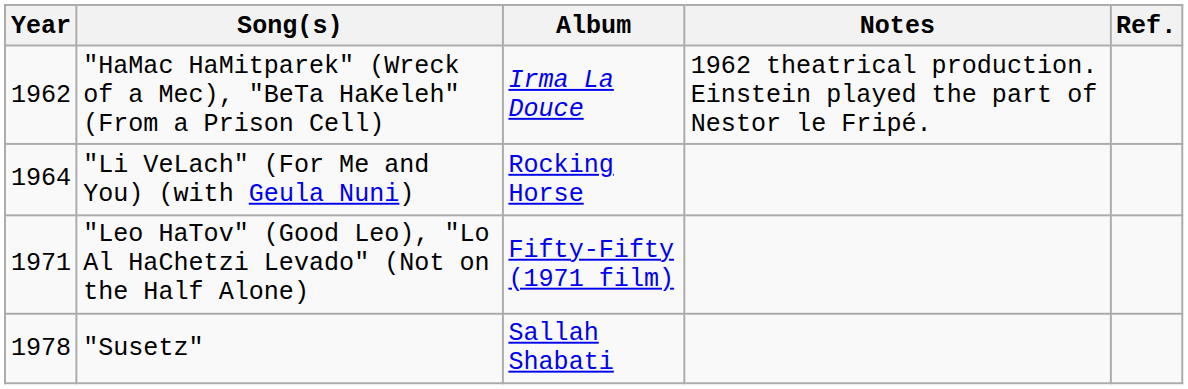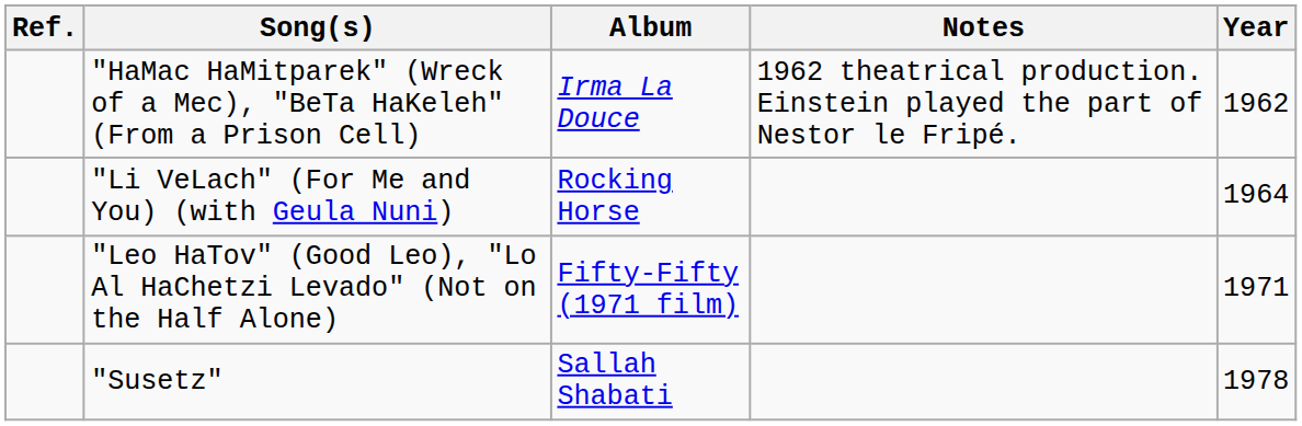columns swapped: Year <-> Ref.
